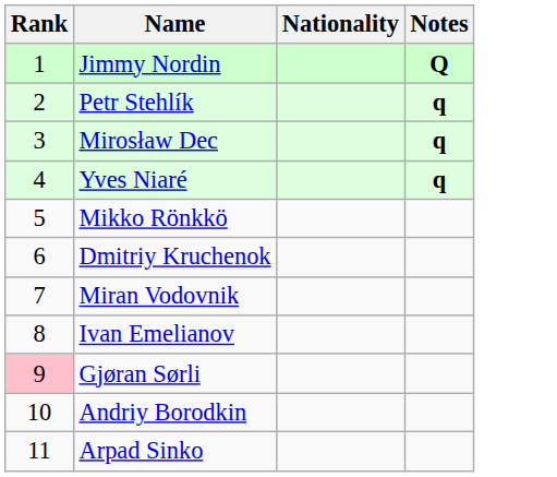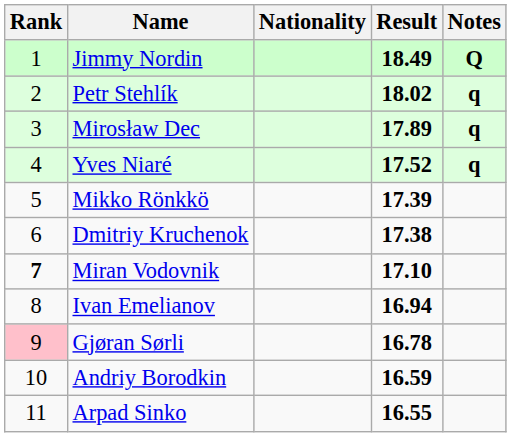+ column: Result | 18.49 | 18.02 | 17.89 | 17.52 | 17.39 | 17.38 | 17.10 | 16.94 | 16.78 | 16.59 | 16.55
Miran Vodovnik | Rank: normal -> bold
